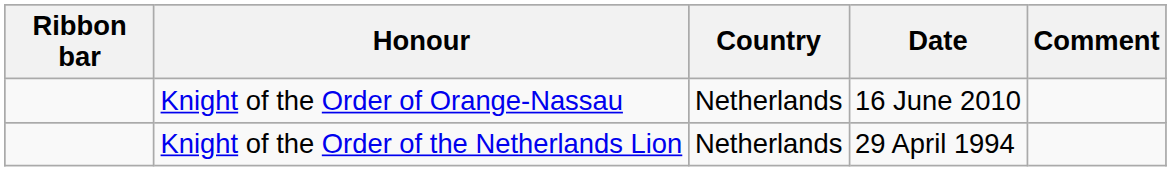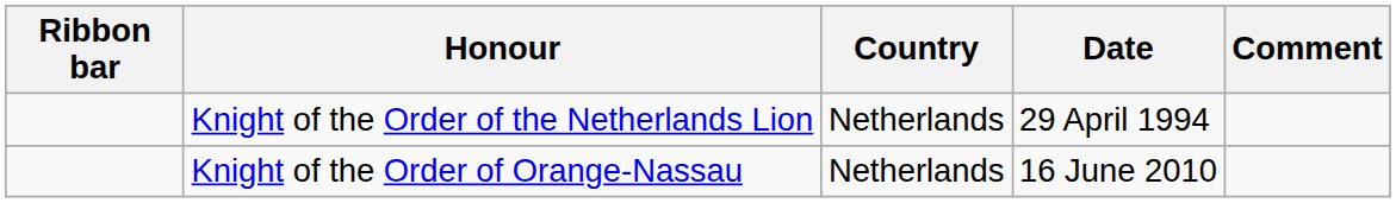rows swapped: Knight of the Order of the Netherlands Lion <-> Knight of the Order of Orange-Nassau
